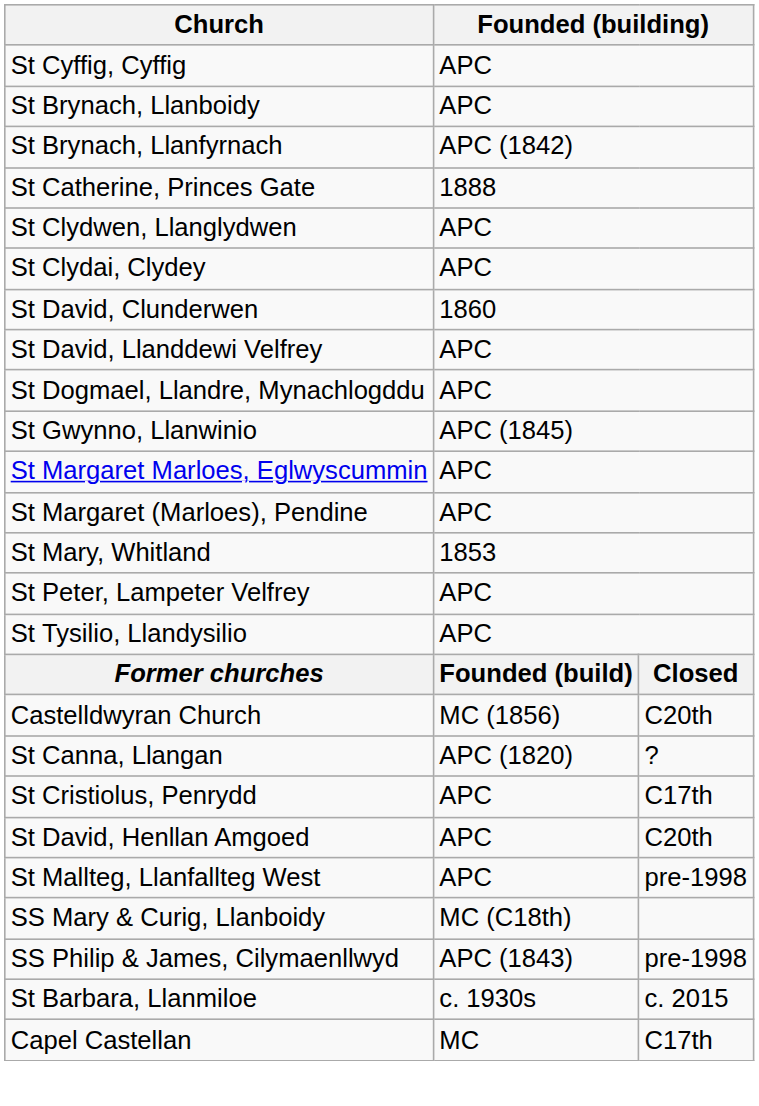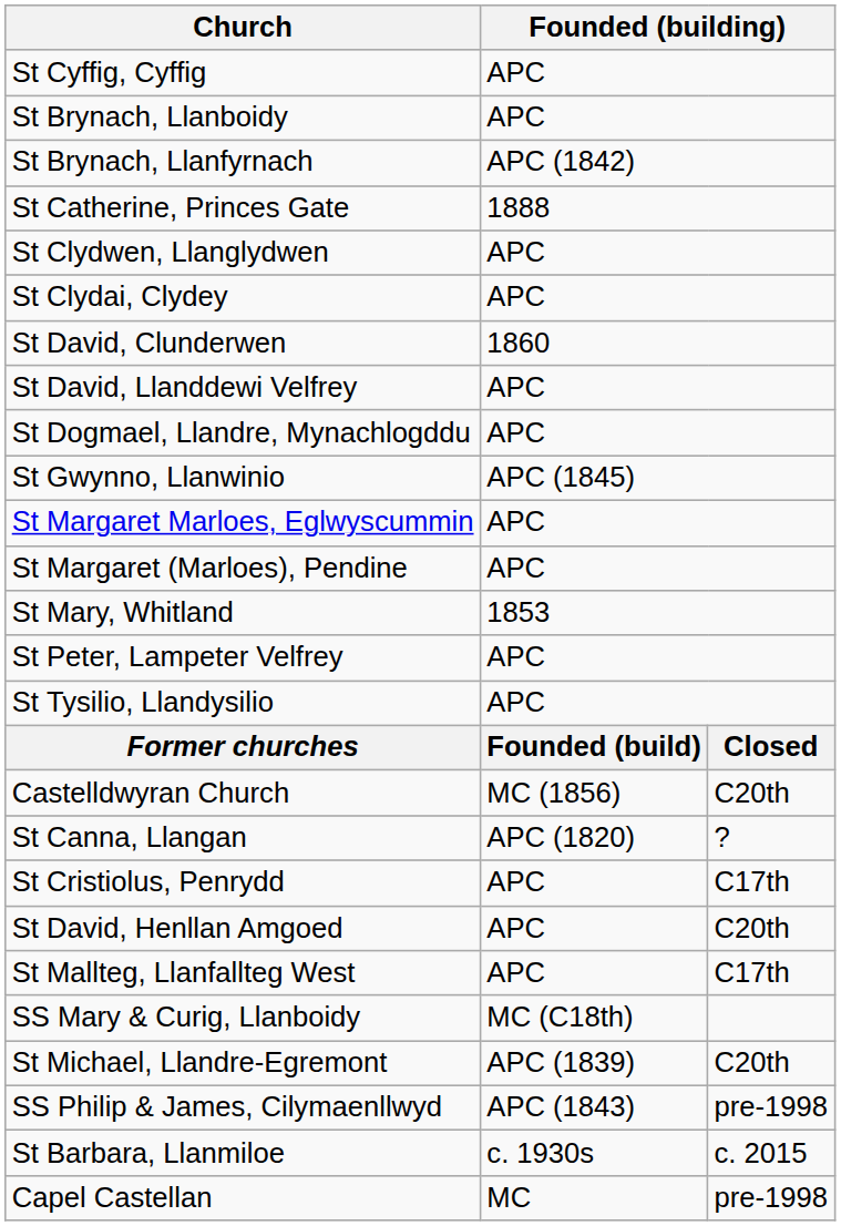St Mallteg, Llanfallteg West | column 3: pre-1998 -> C17th
+ row: St Michael, Llandre-Egremont | APC (1839) | C20th
Capel Castellan | column 3: C17th -> pre-1998
